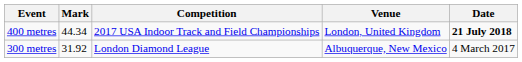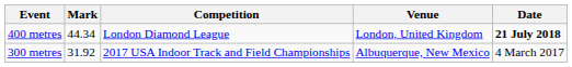400 metres | Competition: 2017 USA Indoor Track and Field Championships -> London Diamond League
300 metres | Competition: London Diamond League -> 2017 USA Indoor Track and Field Championships
